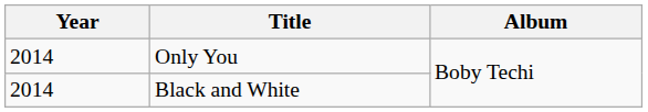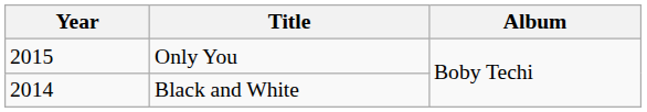Only You | Year: 2014 -> 2015
